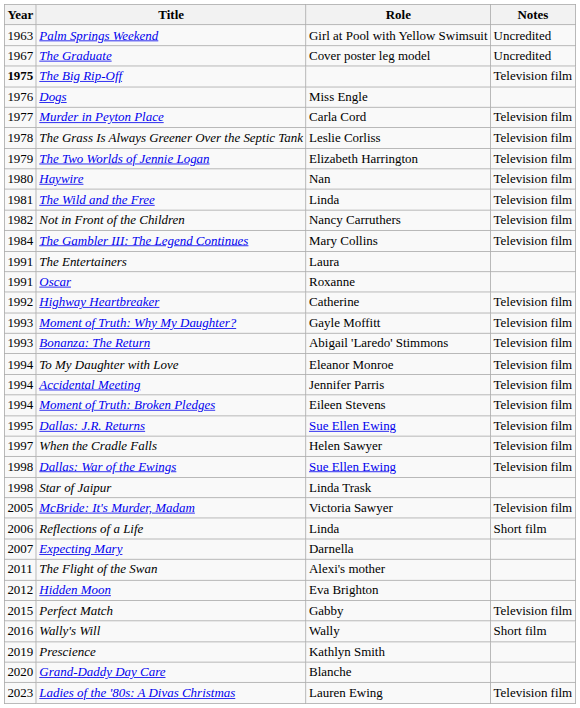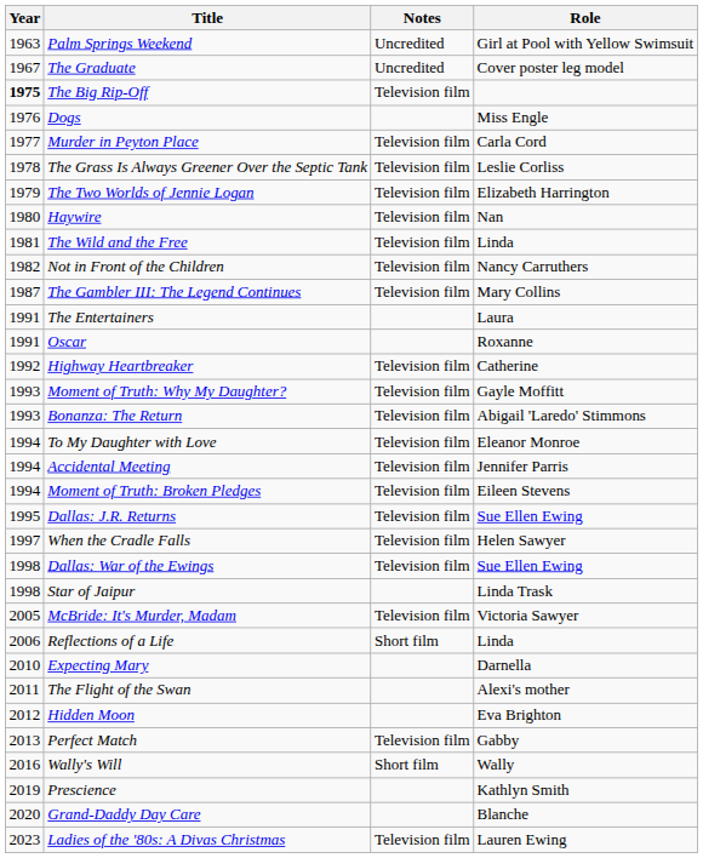columns swapped: Role <-> Notes
The Gambler III: The Legend Continues | Year: 1984 -> 1987
Expecting Mary | Year: 2007 -> 2010
Perfect Match | Year: 2015 -> 2013
